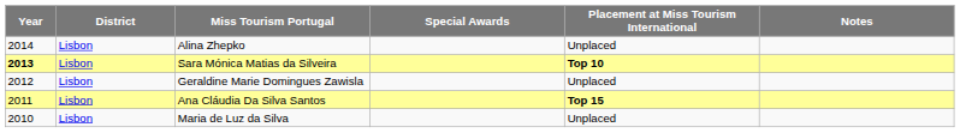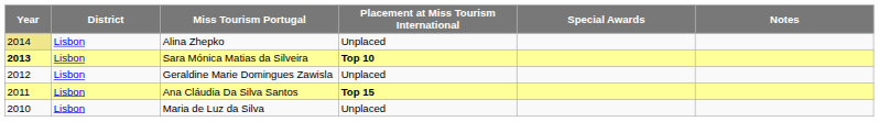columns swapped: Placement at Miss Tourism International <-> Special Awards
Alina Zhepko | Year: no background -> khaki background
